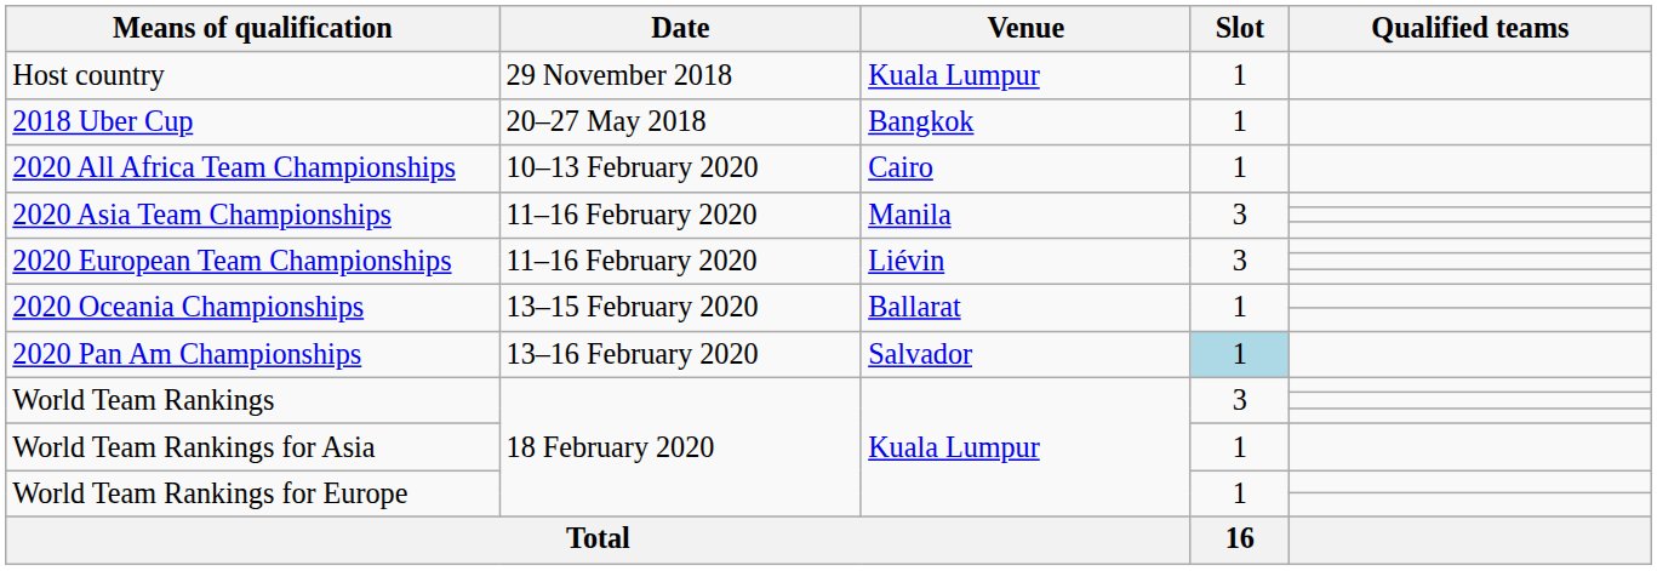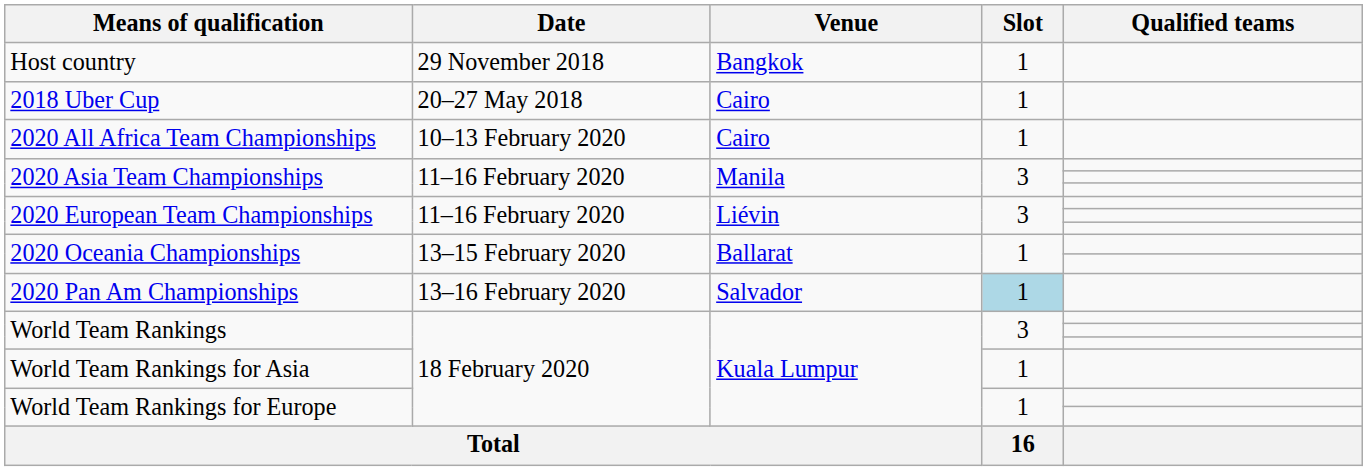Host country | Venue: Kuala Lumpur -> Bangkok
2018 Uber Cup | Venue: Bangkok -> Cairo
